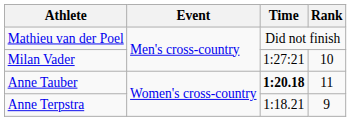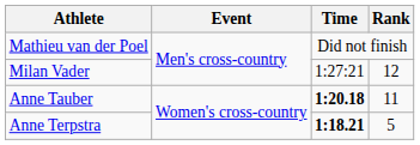Milan Vader | Rank: 10 -> 12
Anne Terpstra | Time: normal -> bold
Anne Terpstra | Rank: 9 -> 5
